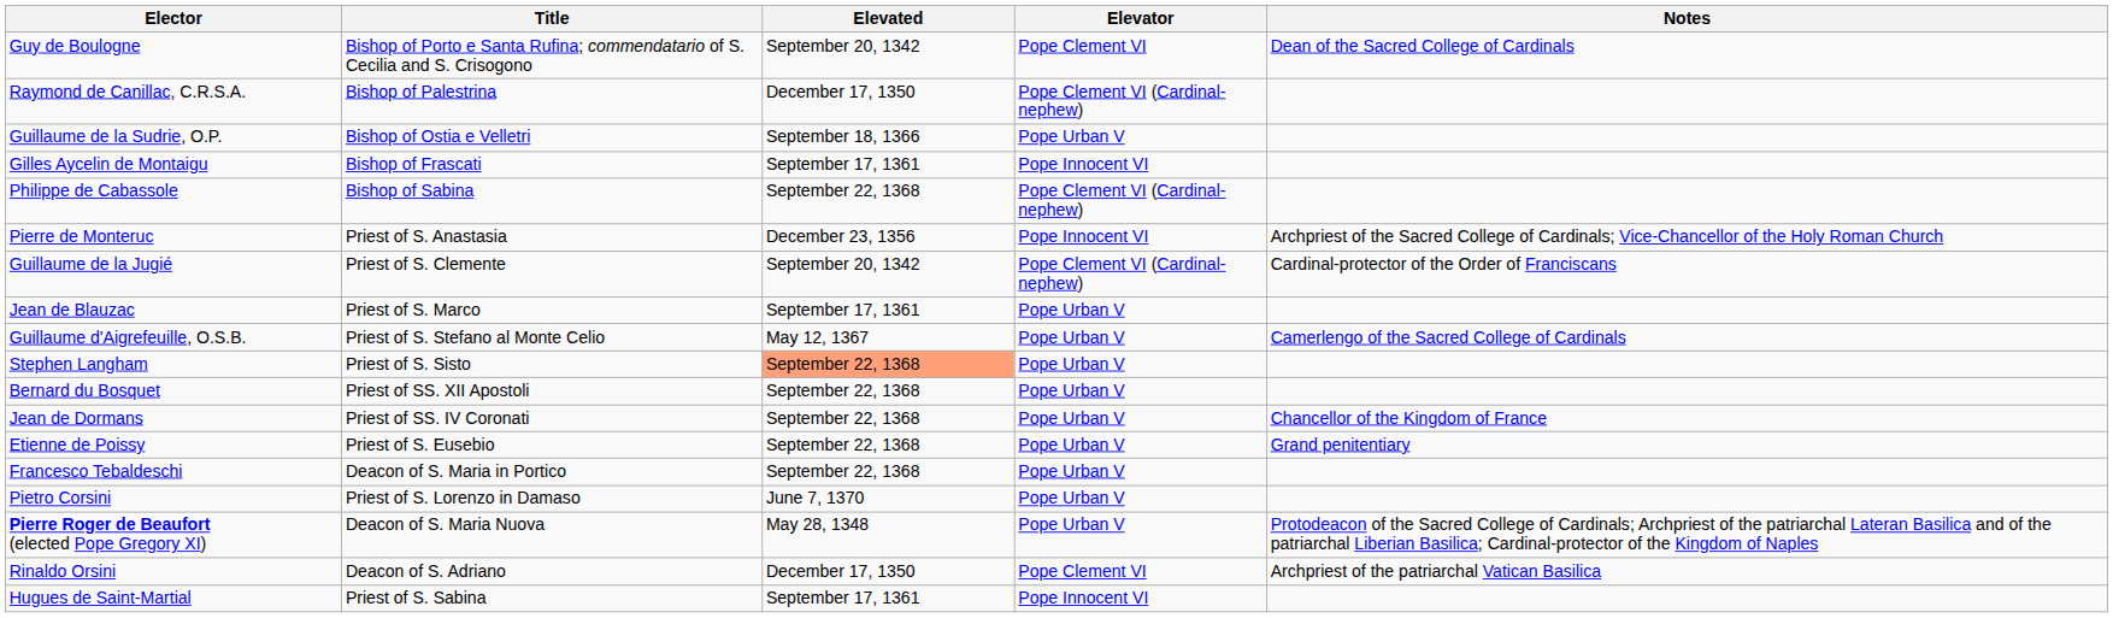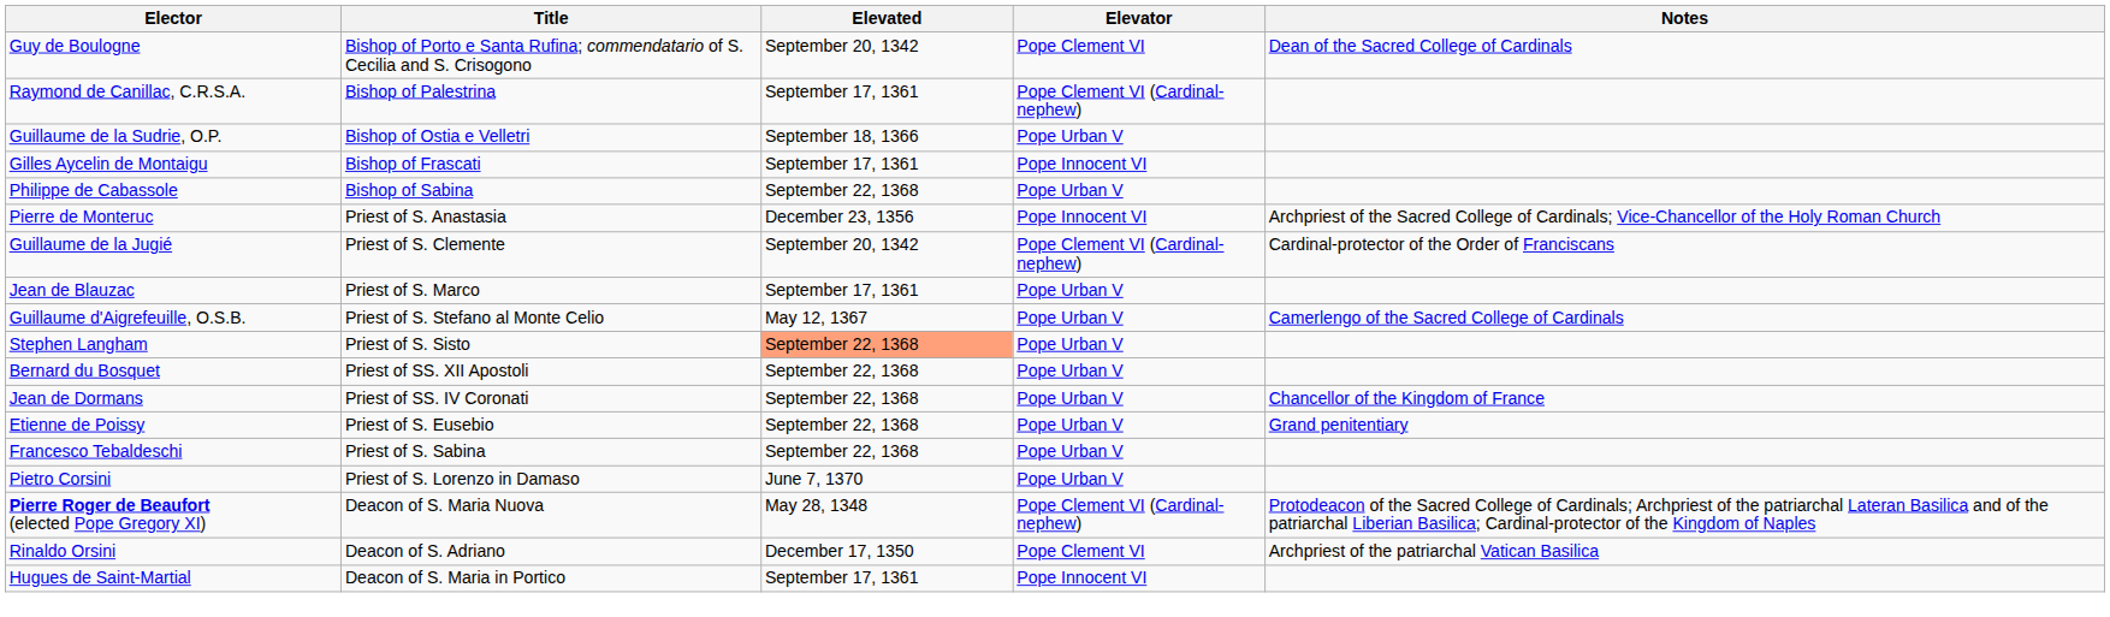Raymond de Canillac, C.R.S.A. | Elevated: December 17, 1350 -> September 17, 1361
Philippe de Cabassole | Elevator: Pope Clement VI (Cardinal-nephew) -> Pope Urban V
Francesco Tebaldeschi | Title: Deacon of S. Maria in Portico -> Priest of S. Sabina
Pierre Roger de Beaufort (elected Pope Gregory XI) | Elevator: Pope Urban V -> Pope Clement VI (Cardinal-nephew)
Hugues de Saint-Martial | Title: Priest of S. Sabina -> Deacon of S. Maria in Portico
